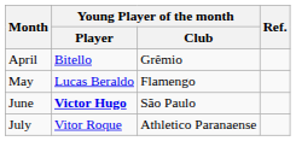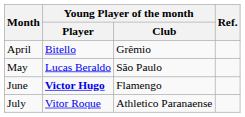May | Young Player of the month / Club: Flamengo -> São Paulo
June | Young Player of the month / Club: São Paulo -> Flamengo
